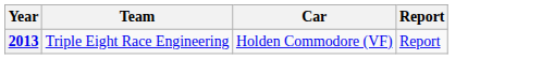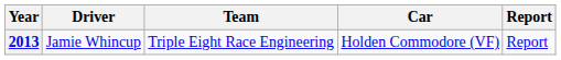+ column: Driver | Jamie Whincup
